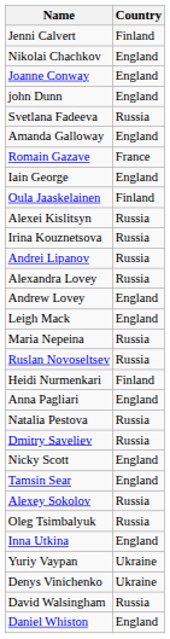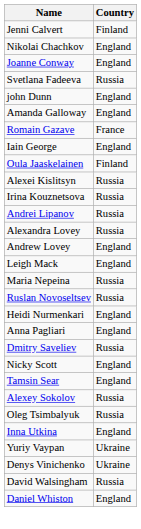rows swapped: john Dunn <-> Svetlana Fadeeva
Heidi Nurmenkari | Country: Finland -> England
- row: Natalia Pestova | Russia
